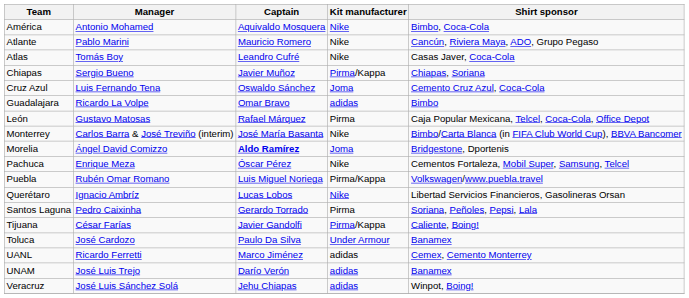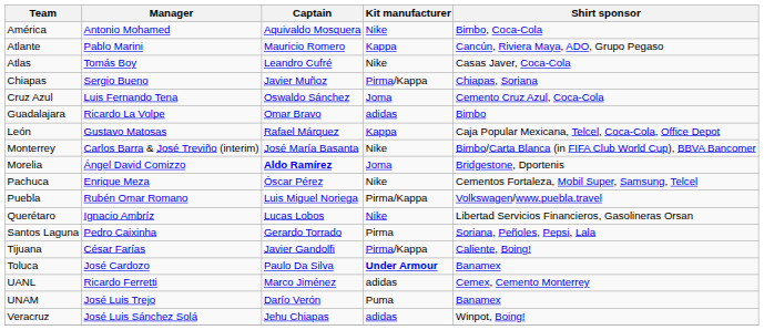Atlante | Kit manufacturer: Nike -> Kappa
León | Kit manufacturer: Pirma -> Kappa
Toluca | Kit manufacturer: normal -> bold
UNAM | Kit manufacturer: adidas -> Puma
